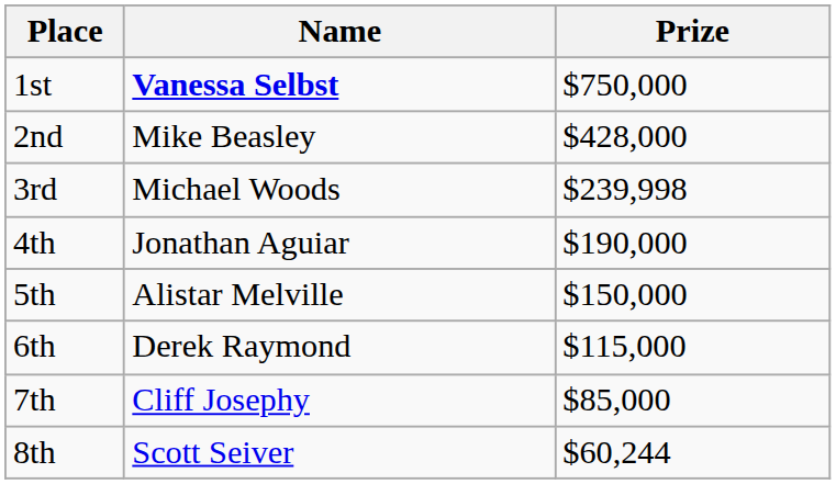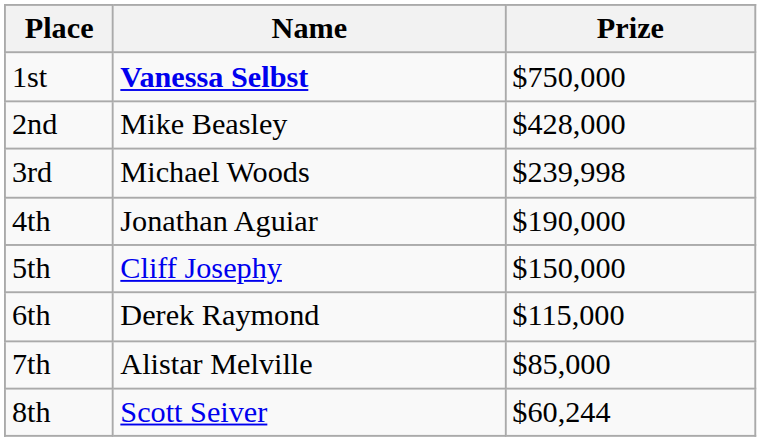5th | Name: Alistar Melville -> Cliff Josephy
7th | Name: Cliff Josephy -> Alistar Melville
